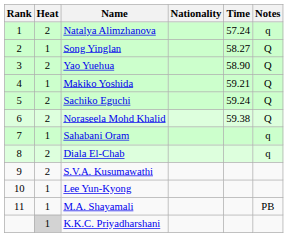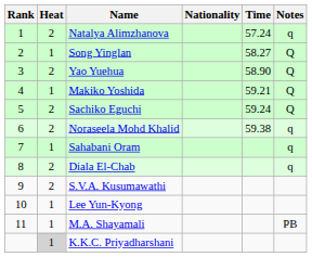Noraseela Mohd Khalid | Notes: Q -> q
